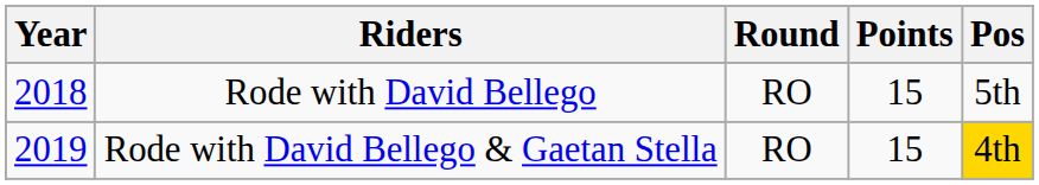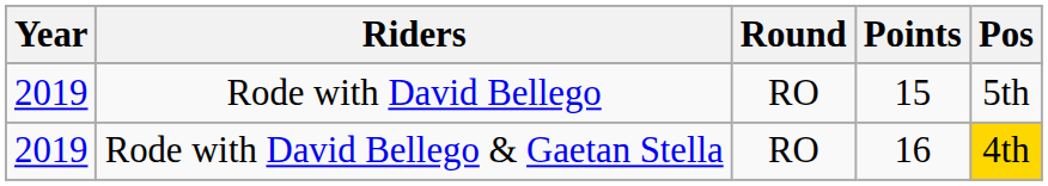Rode with David Bellego | Year: 2018 -> 2019
Rode with David Bellego & Gaetan Stella | Points: 15 -> 16
